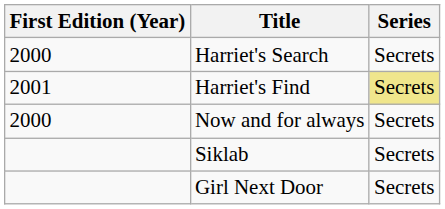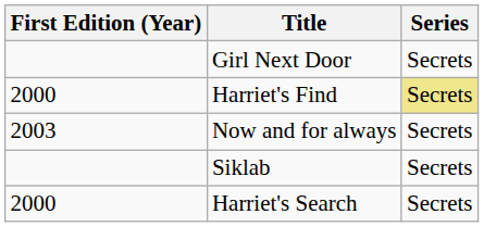rows swapped: Harriet's Search <-> Girl Next Door
Harriet's Find | First Edition (Year): 2001 -> 2000
Now and for always | First Edition (Year): 2000 -> 2003
